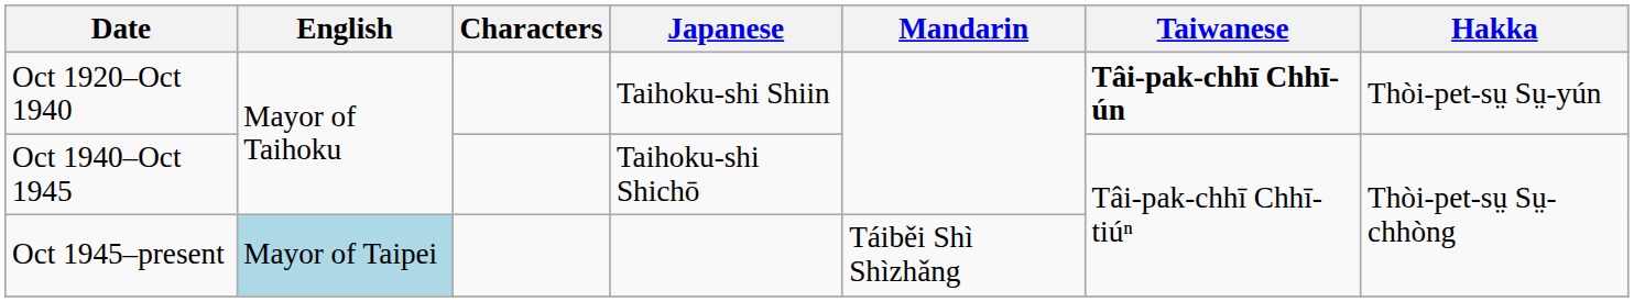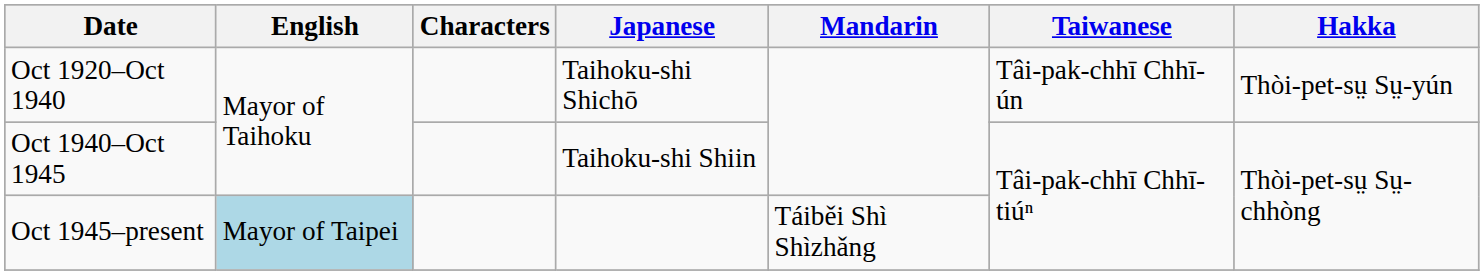Oct 1920–Oct 1940 | Japanese: Taihoku-shi Shiin -> Taihoku-shi Shichō
Oct 1920–Oct 1940 | Taiwanese: bold -> normal
Oct 1940–Oct 1945 | Japanese: Taihoku-shi Shichō -> Taihoku-shi Shiin
